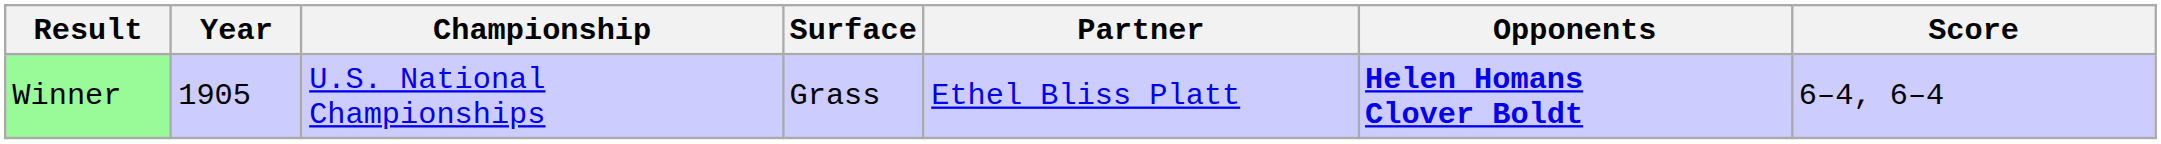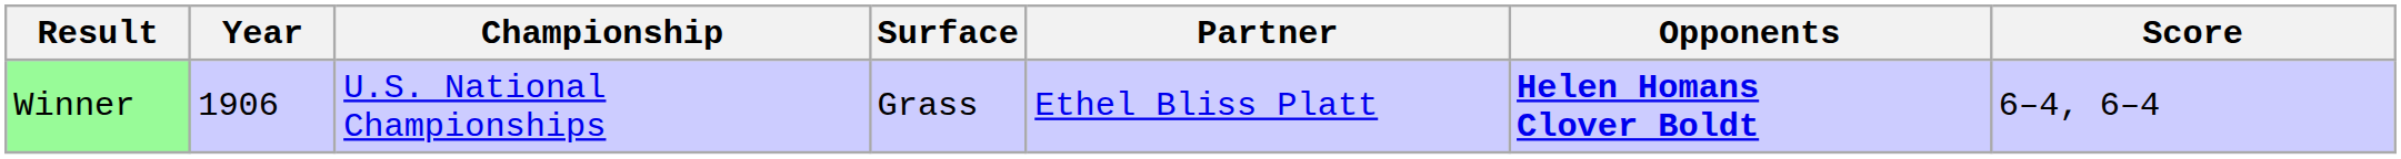Winner | Year: 1905 -> 1906
